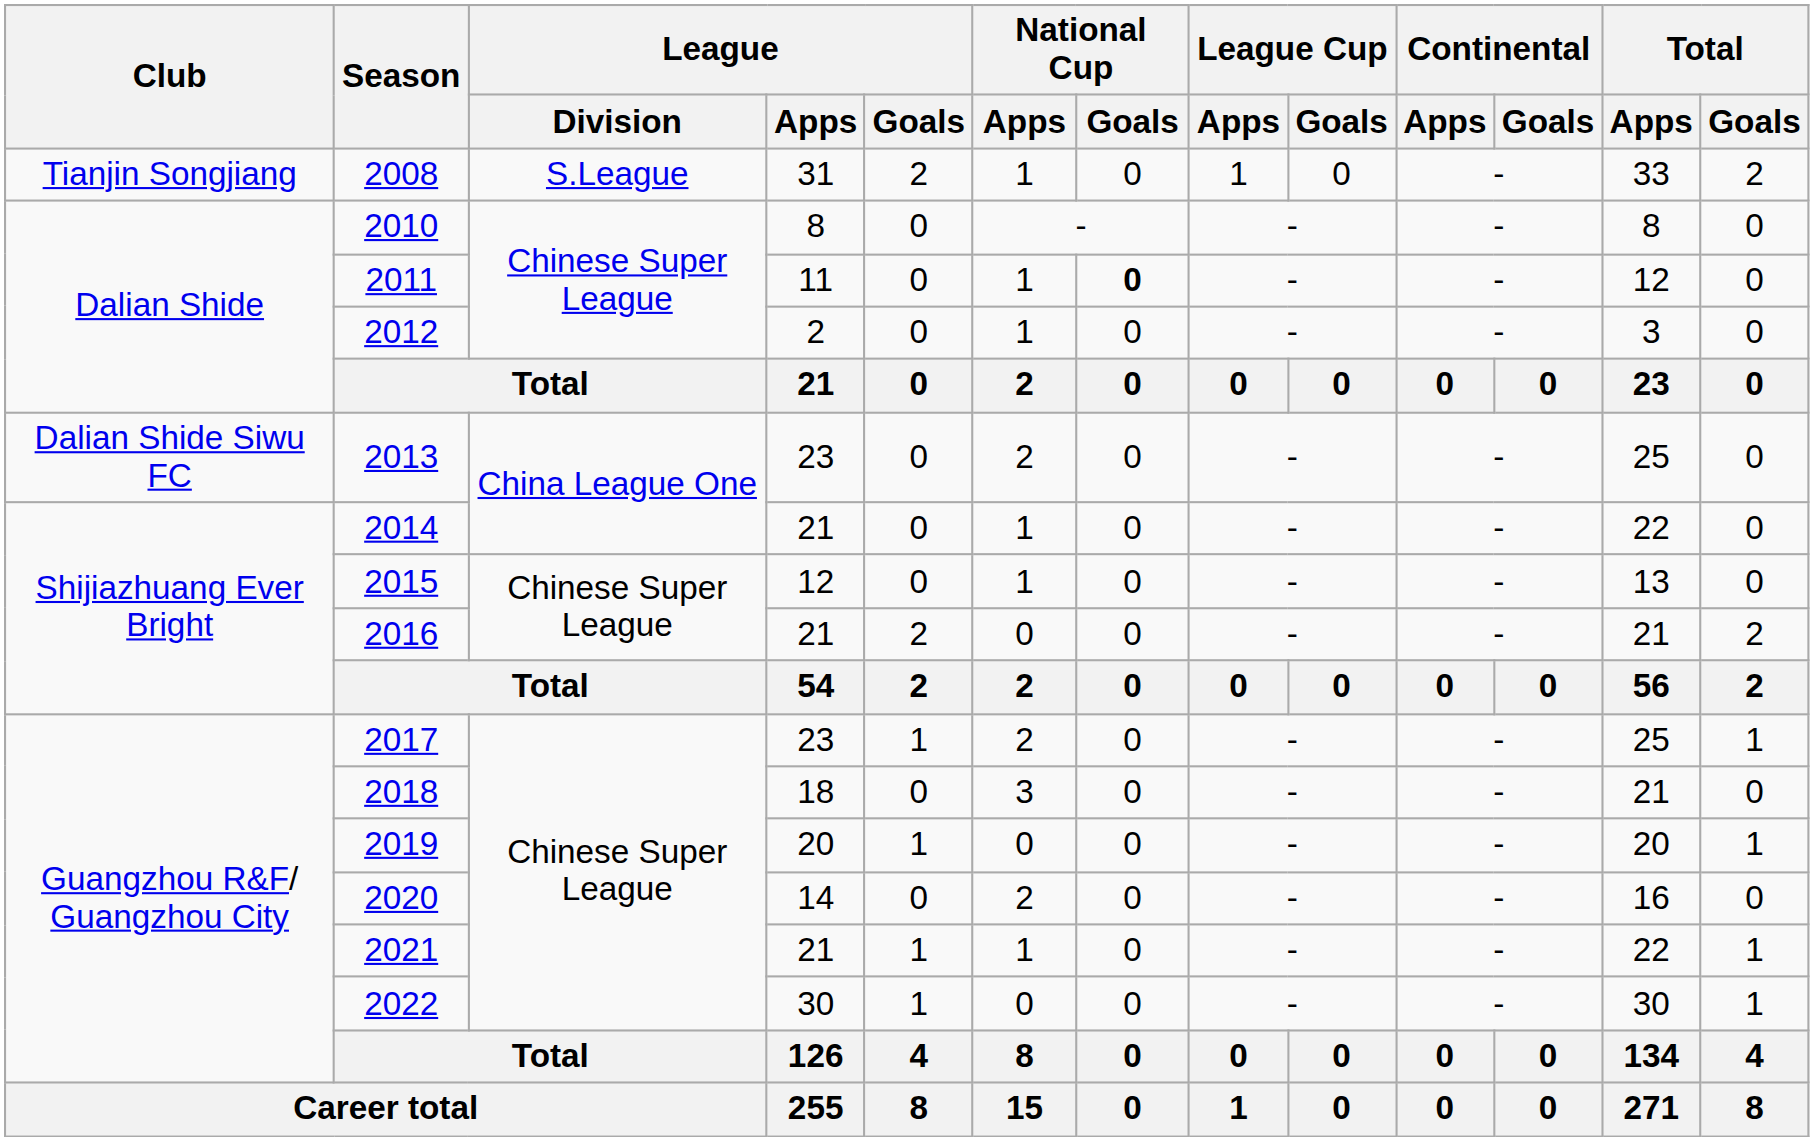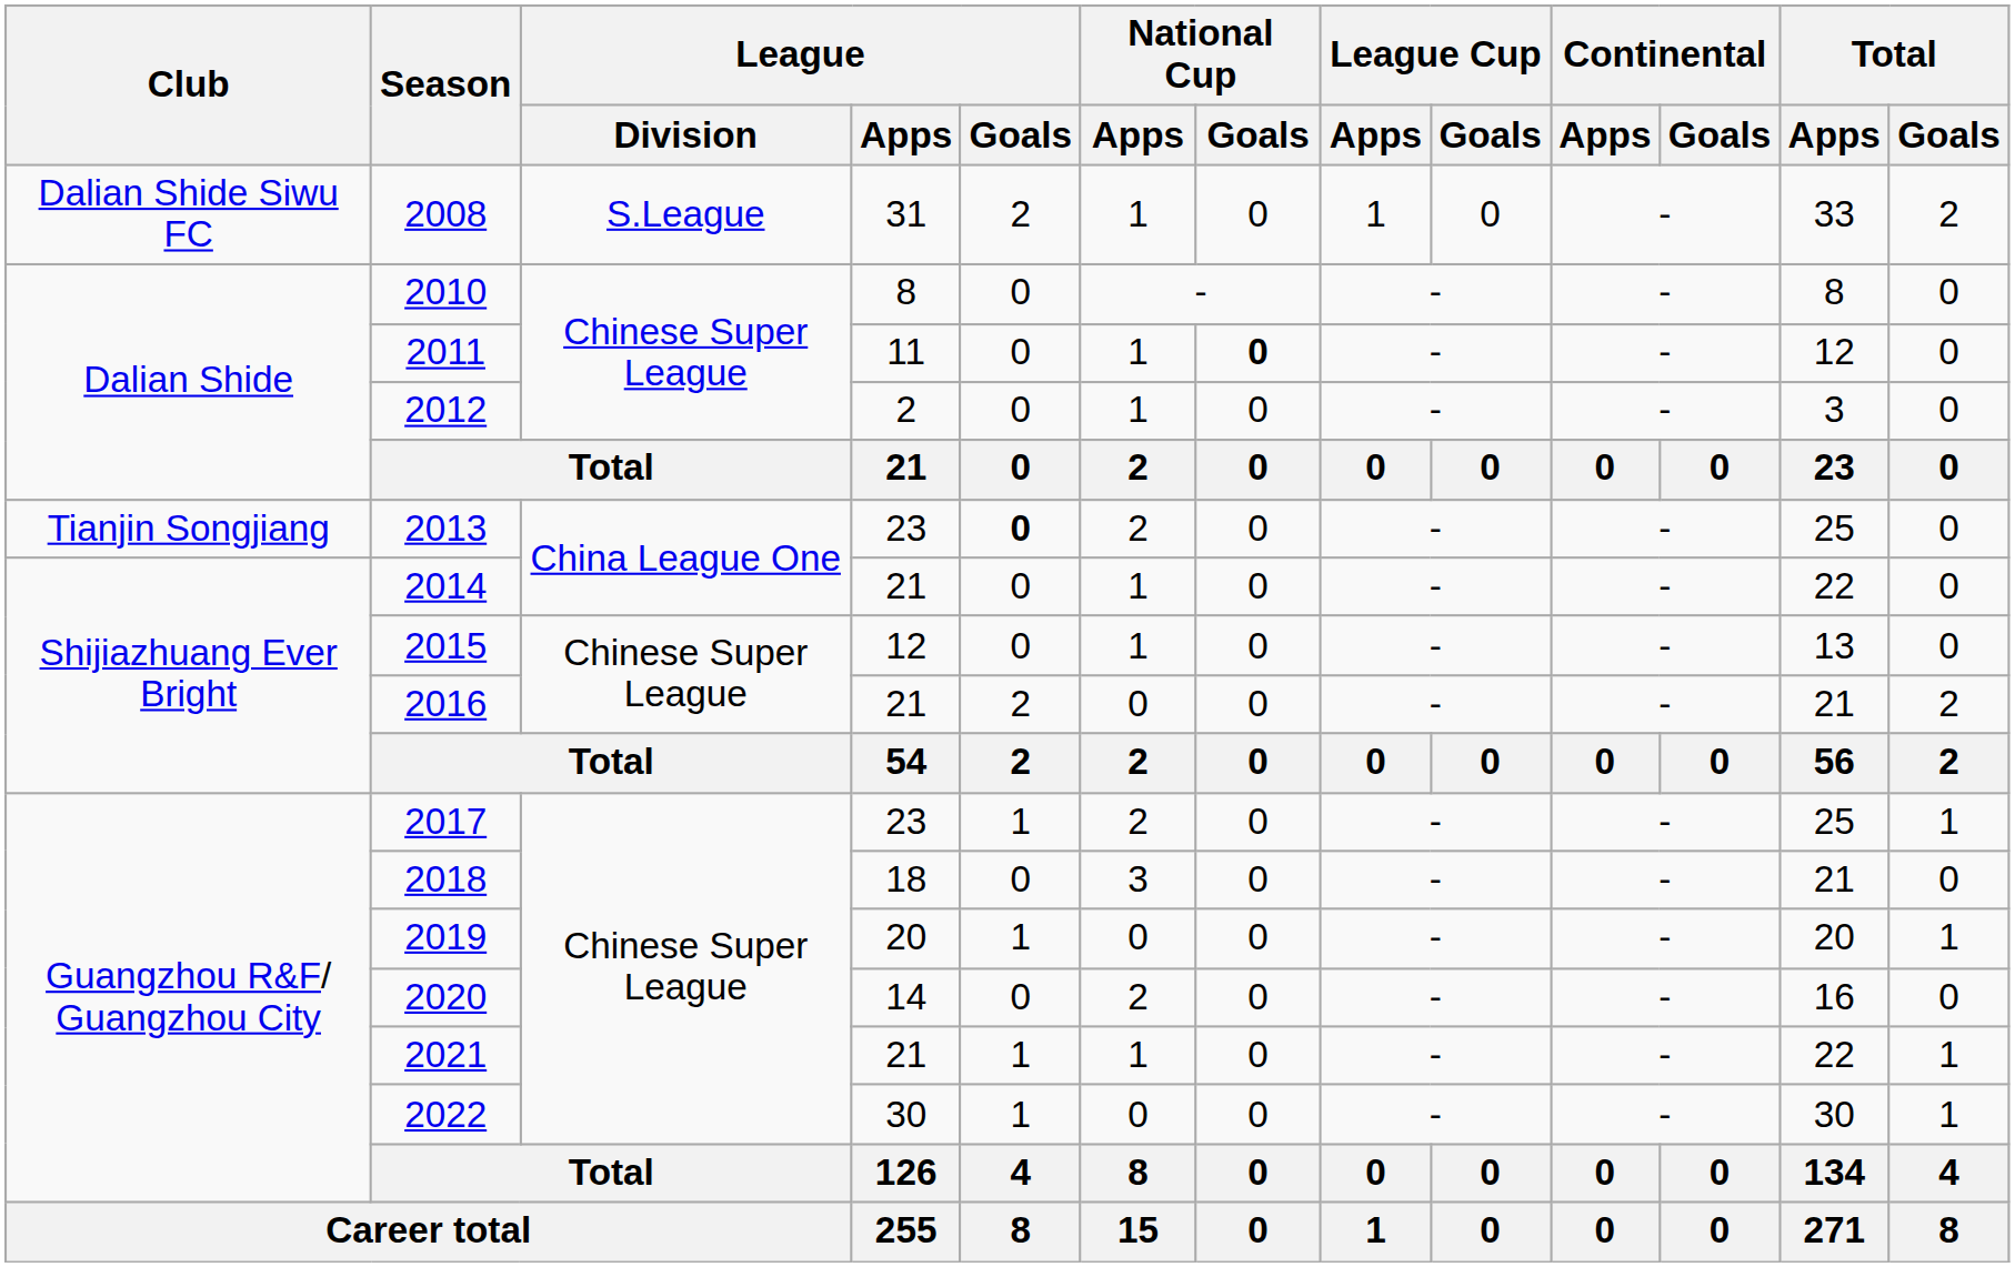2008 | Club: Tianjin Songjiang -> Dalian Shide Siwu FC
2013 | Club: Dalian Shide Siwu FC -> Tianjin Songjiang
2013 | League / Goals: normal -> bold
